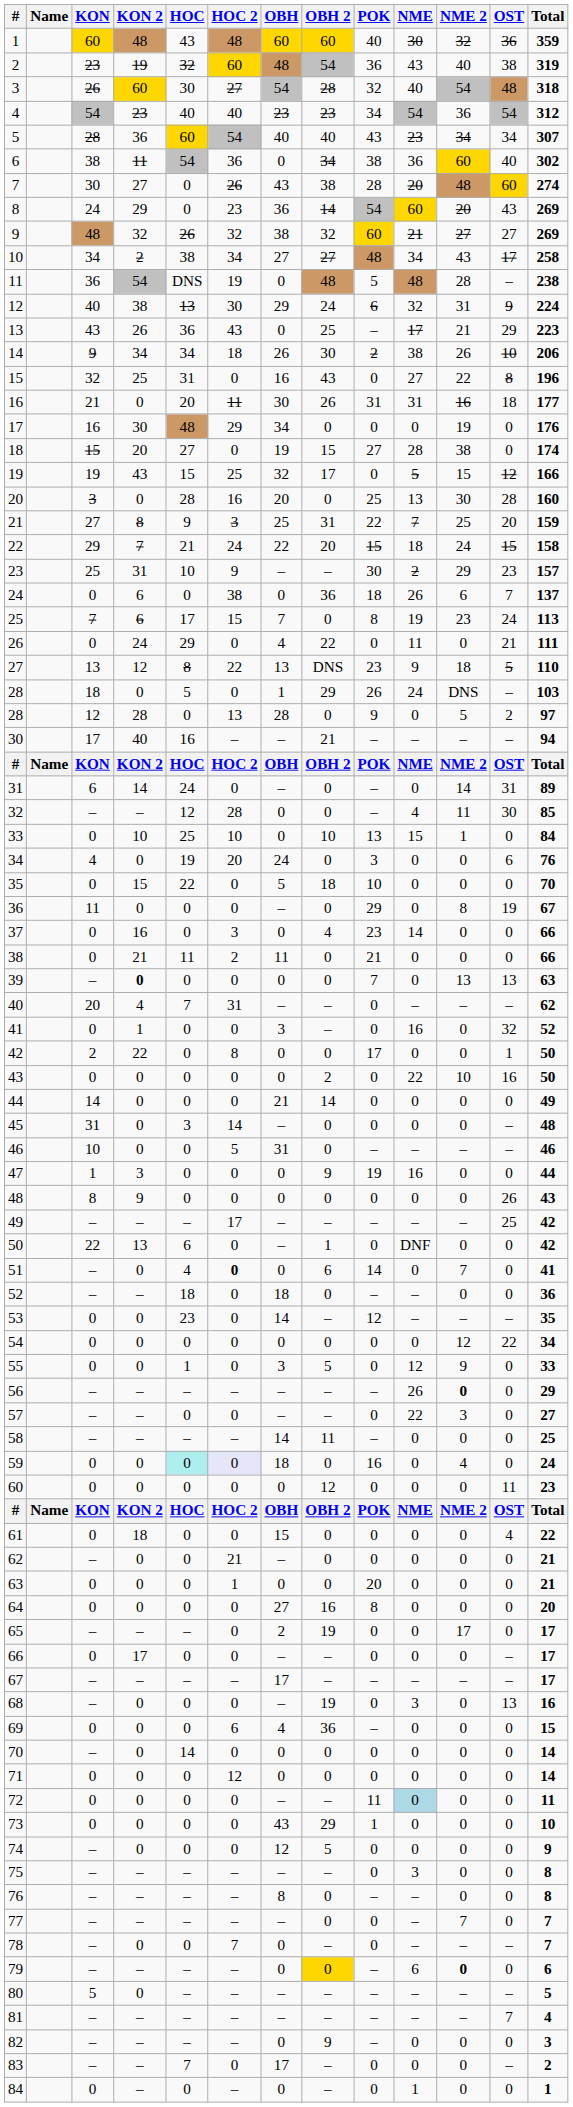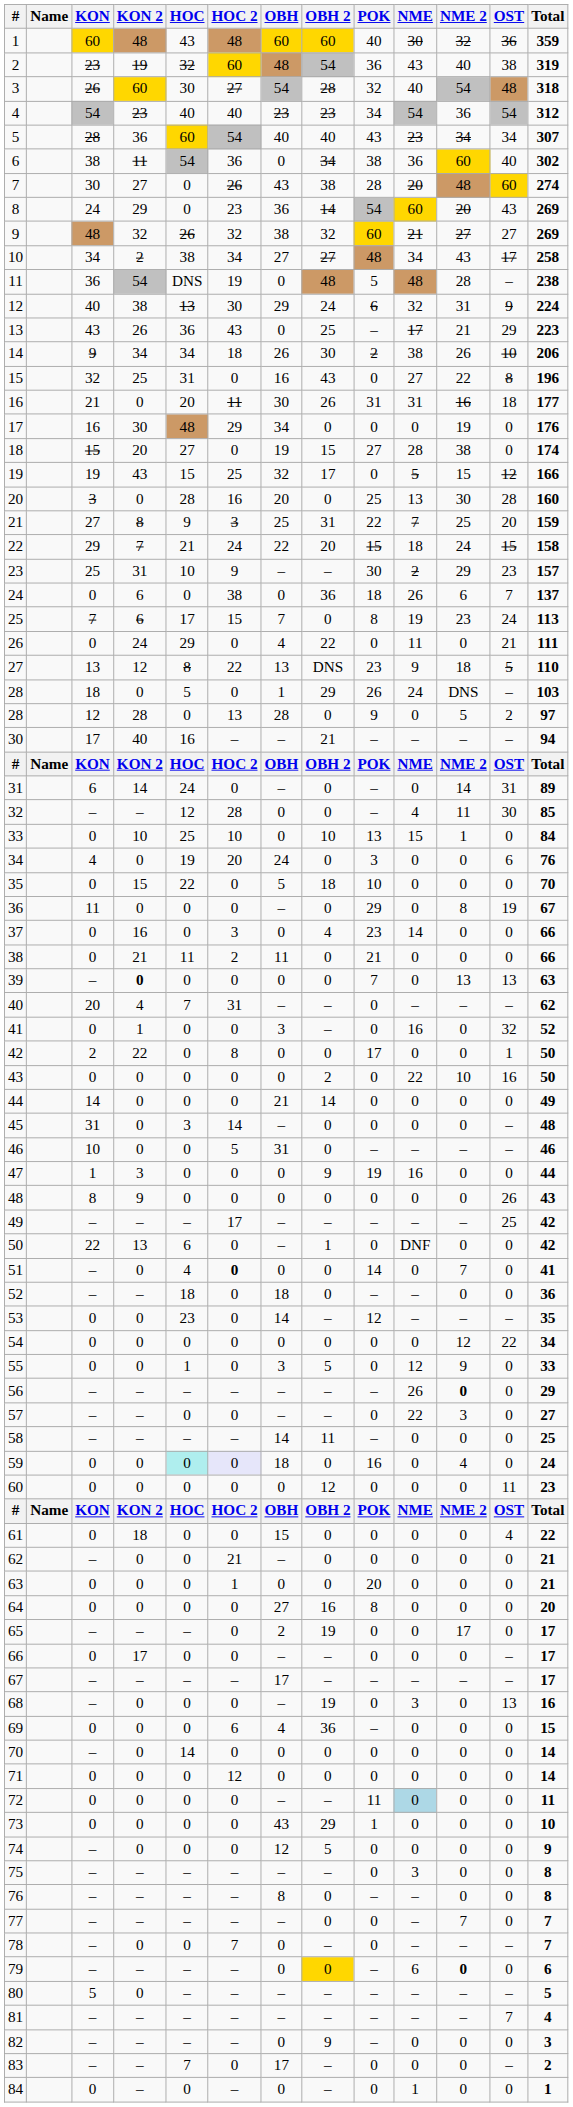51 | OBH 2: 6 -> 0
